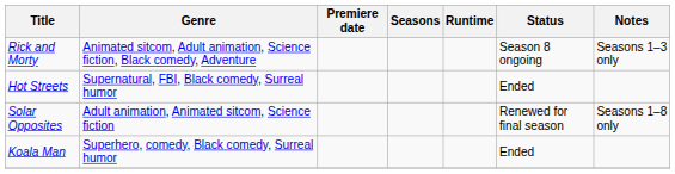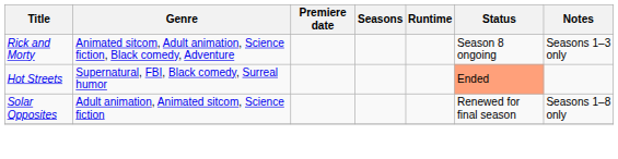Hot Streets | Status: no background -> lightsalmon background
- row: Koala Man | Superhero, comedy, Black comedy, Surreal humor | Ended
